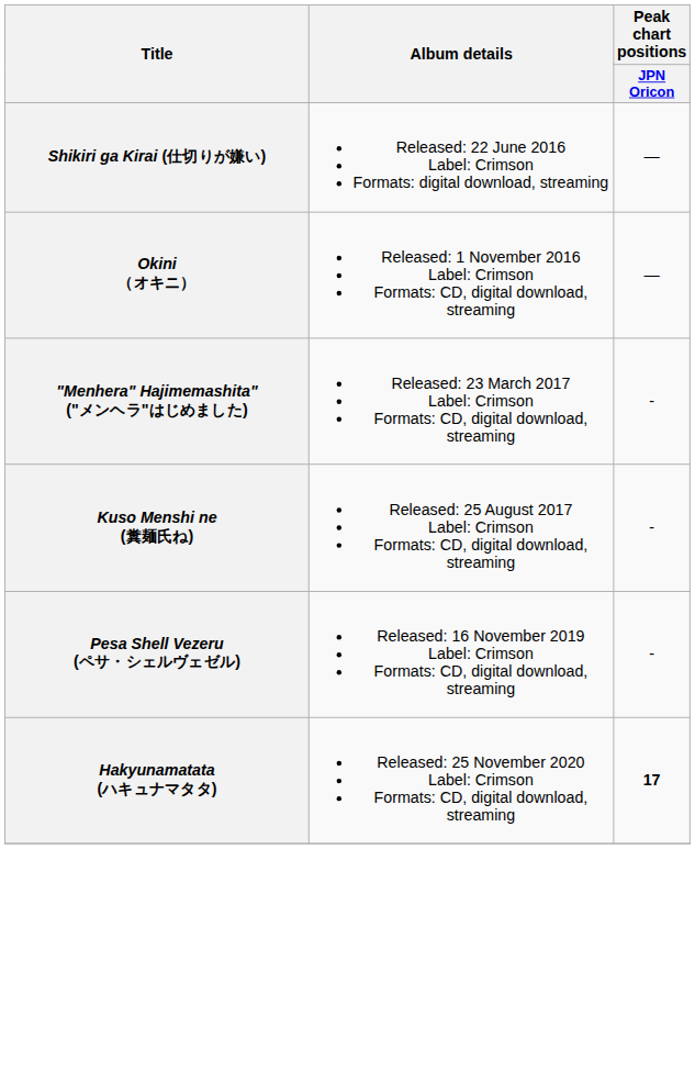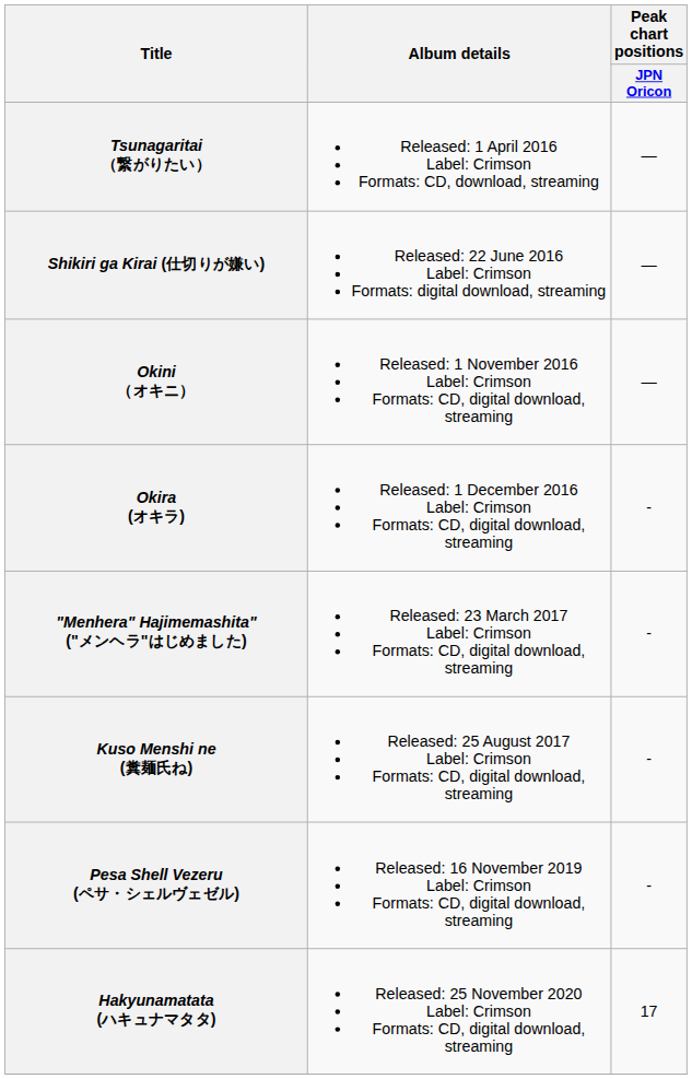+ row: Tsunagaritai （繋がりたい） | Released: 1 April 2016 Label: Crimson Formats: CD, download, streaming | —
+ row: Okira (オキラ) | Released: 1 December 2016 Label: Crimson Formats: CD, digital download, streaming | -
Hakyunamatata (ハキュナマタタ) | Peak chart positions / JPN Oricon: bold -> normal
